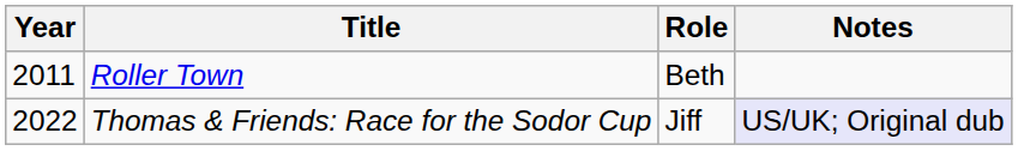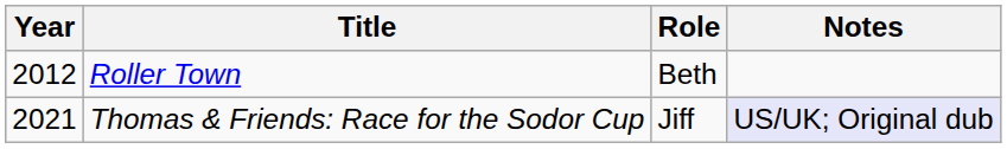Roller Town | Year: 2011 -> 2012
Thomas & Friends: Race for the Sodor Cup | Year: 2022 -> 2021
